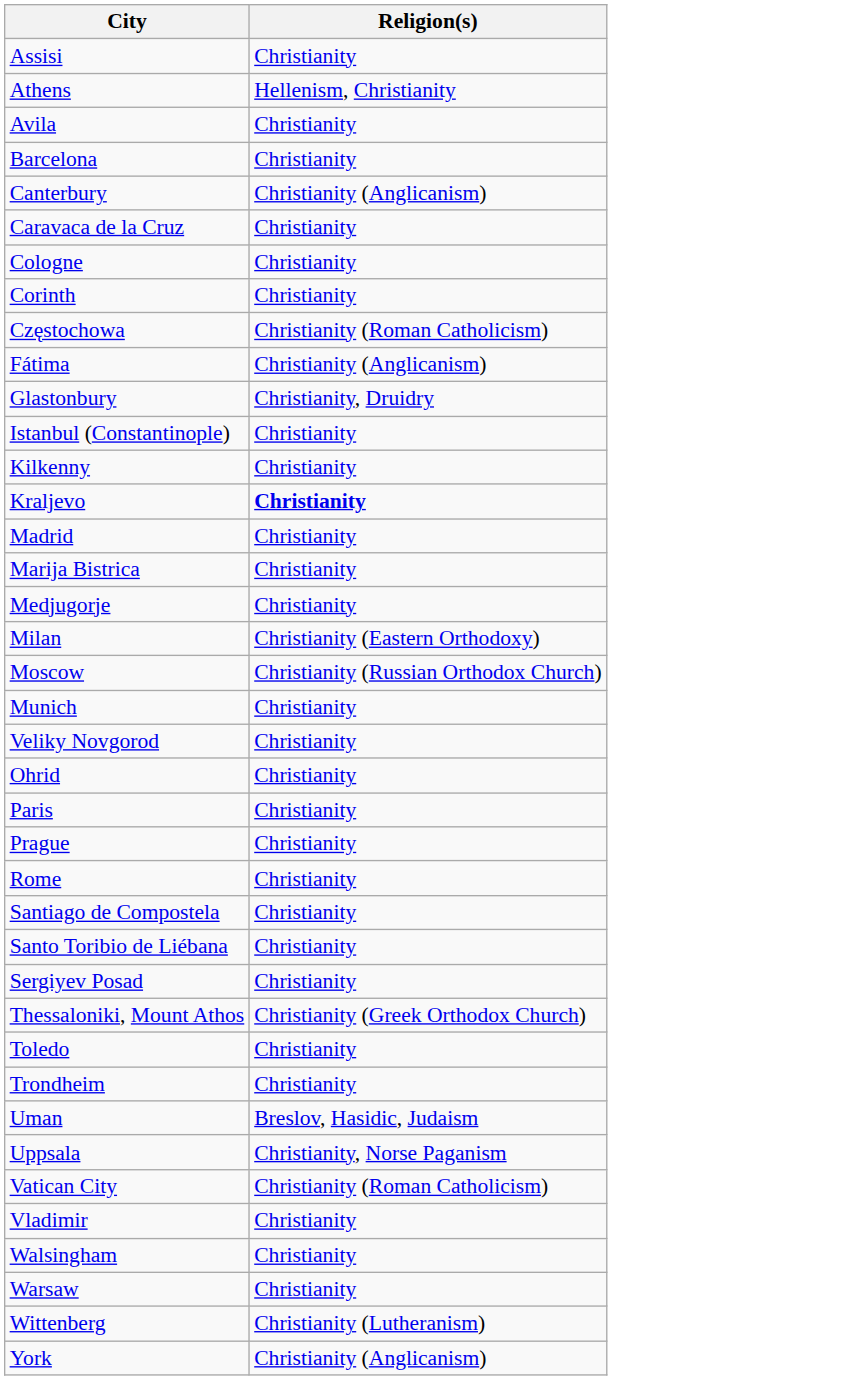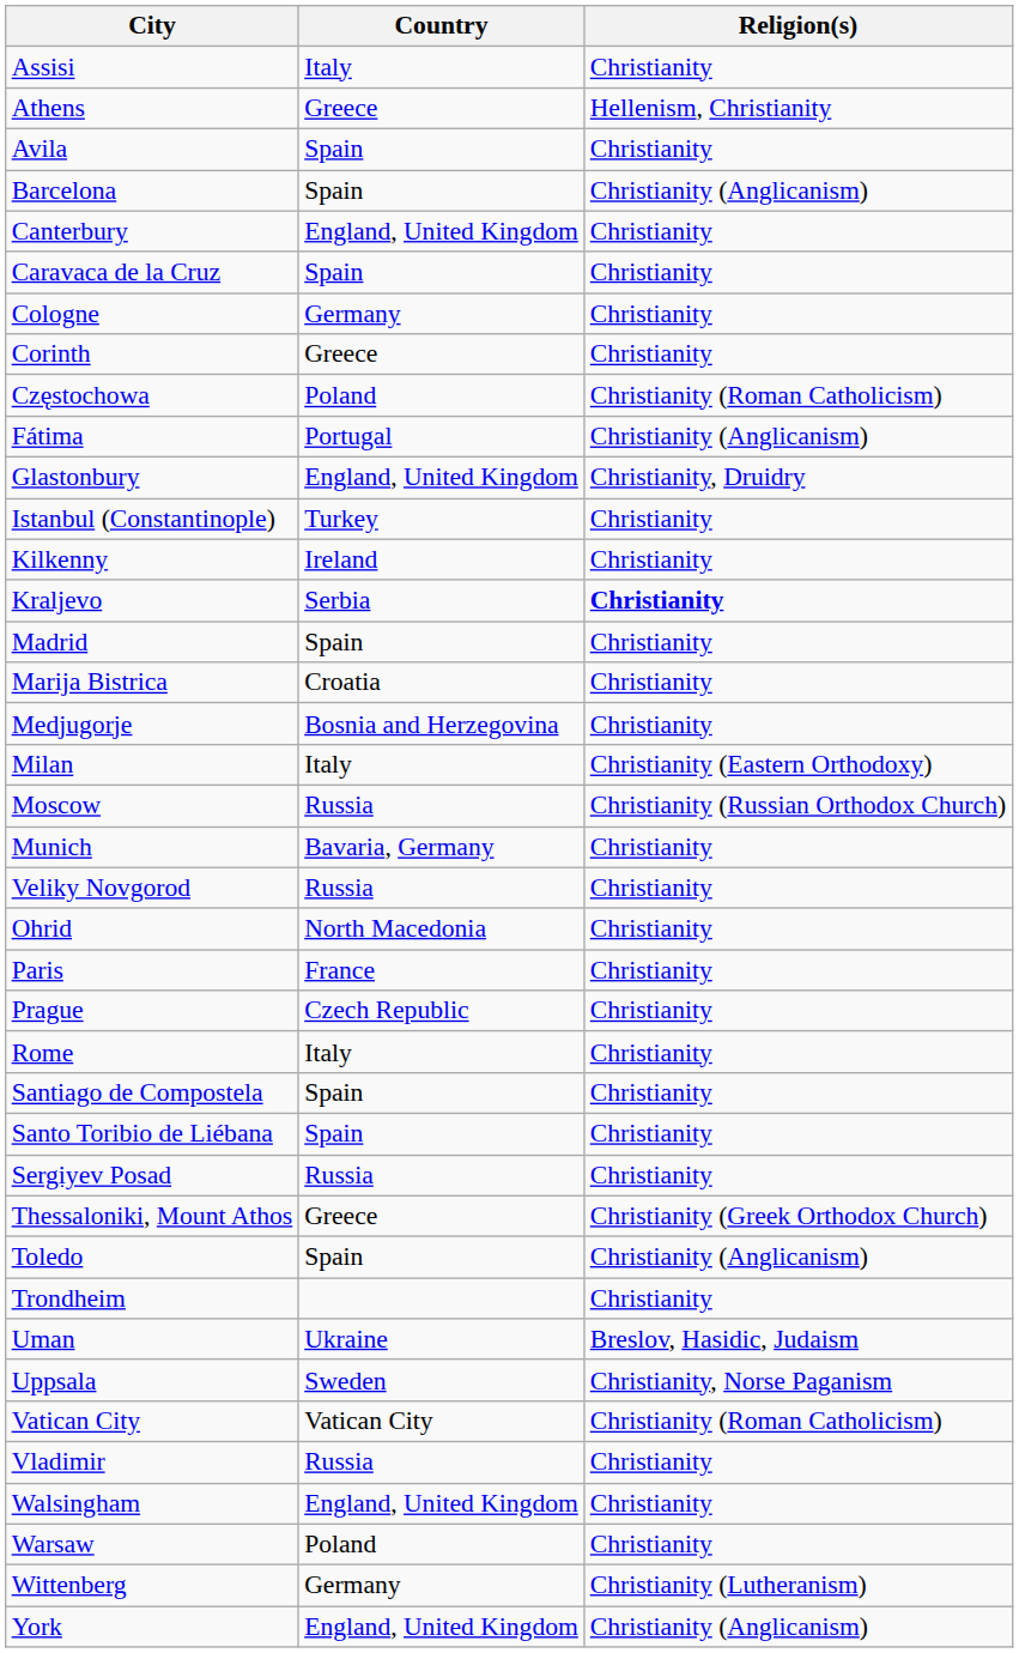+ column: Country | Italy | Greece | Spain | Spain | England, United Kingdom | Spain | Germany | Greece | Poland | Portugal | England, United Kingdom | Turkey | Ireland | Serbia | Spain | Croatia | Bosnia and Herzegovina | Italy | Russia | Bavaria, Germany | Russia | North Macedonia | France | Czech Republic | Italy | Spain | Spain | Russia | Greece | Spain | Ukraine | Sweden | Vatican City | Russia | England, United Kingdom | Poland | Germany | England, United Kingdom
Barcelona | Religion(s): Christianity -> Christianity (Anglicanism)
Canterbury | Religion(s): Christianity (Anglicanism) -> Christianity
Toledo | Religion(s): Christianity -> Christianity (Anglicanism)
